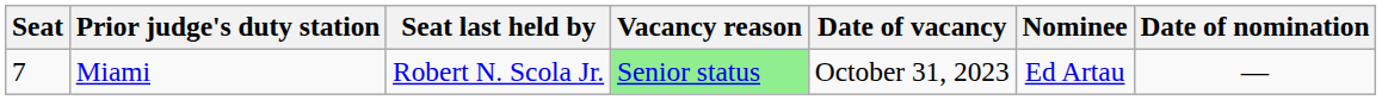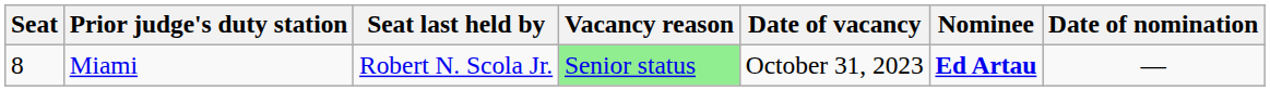Miami | Seat: 7 -> 8
Miami | Nominee: normal -> bold
